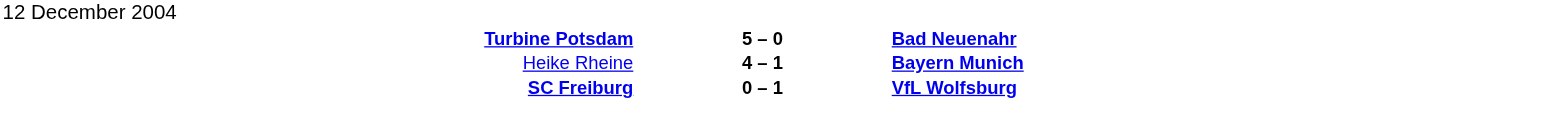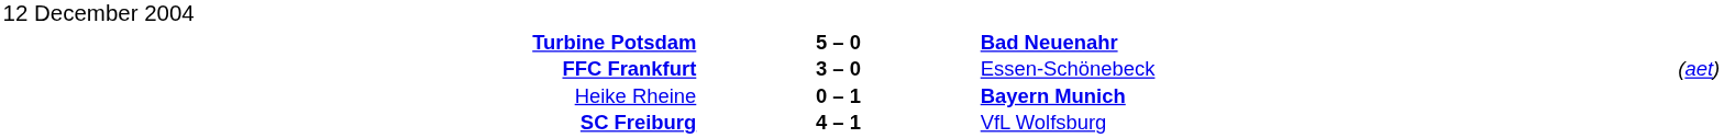+ row: FFC Frankfurt | 3 – 0 | Essen-Schönebeck | (aet)
Heike Rheine | column 2: 4 – 1 -> 0 – 1
SC Freiburg | column 2: 0 – 1 -> 4 – 1
SC Freiburg | column 3: bold -> normal
